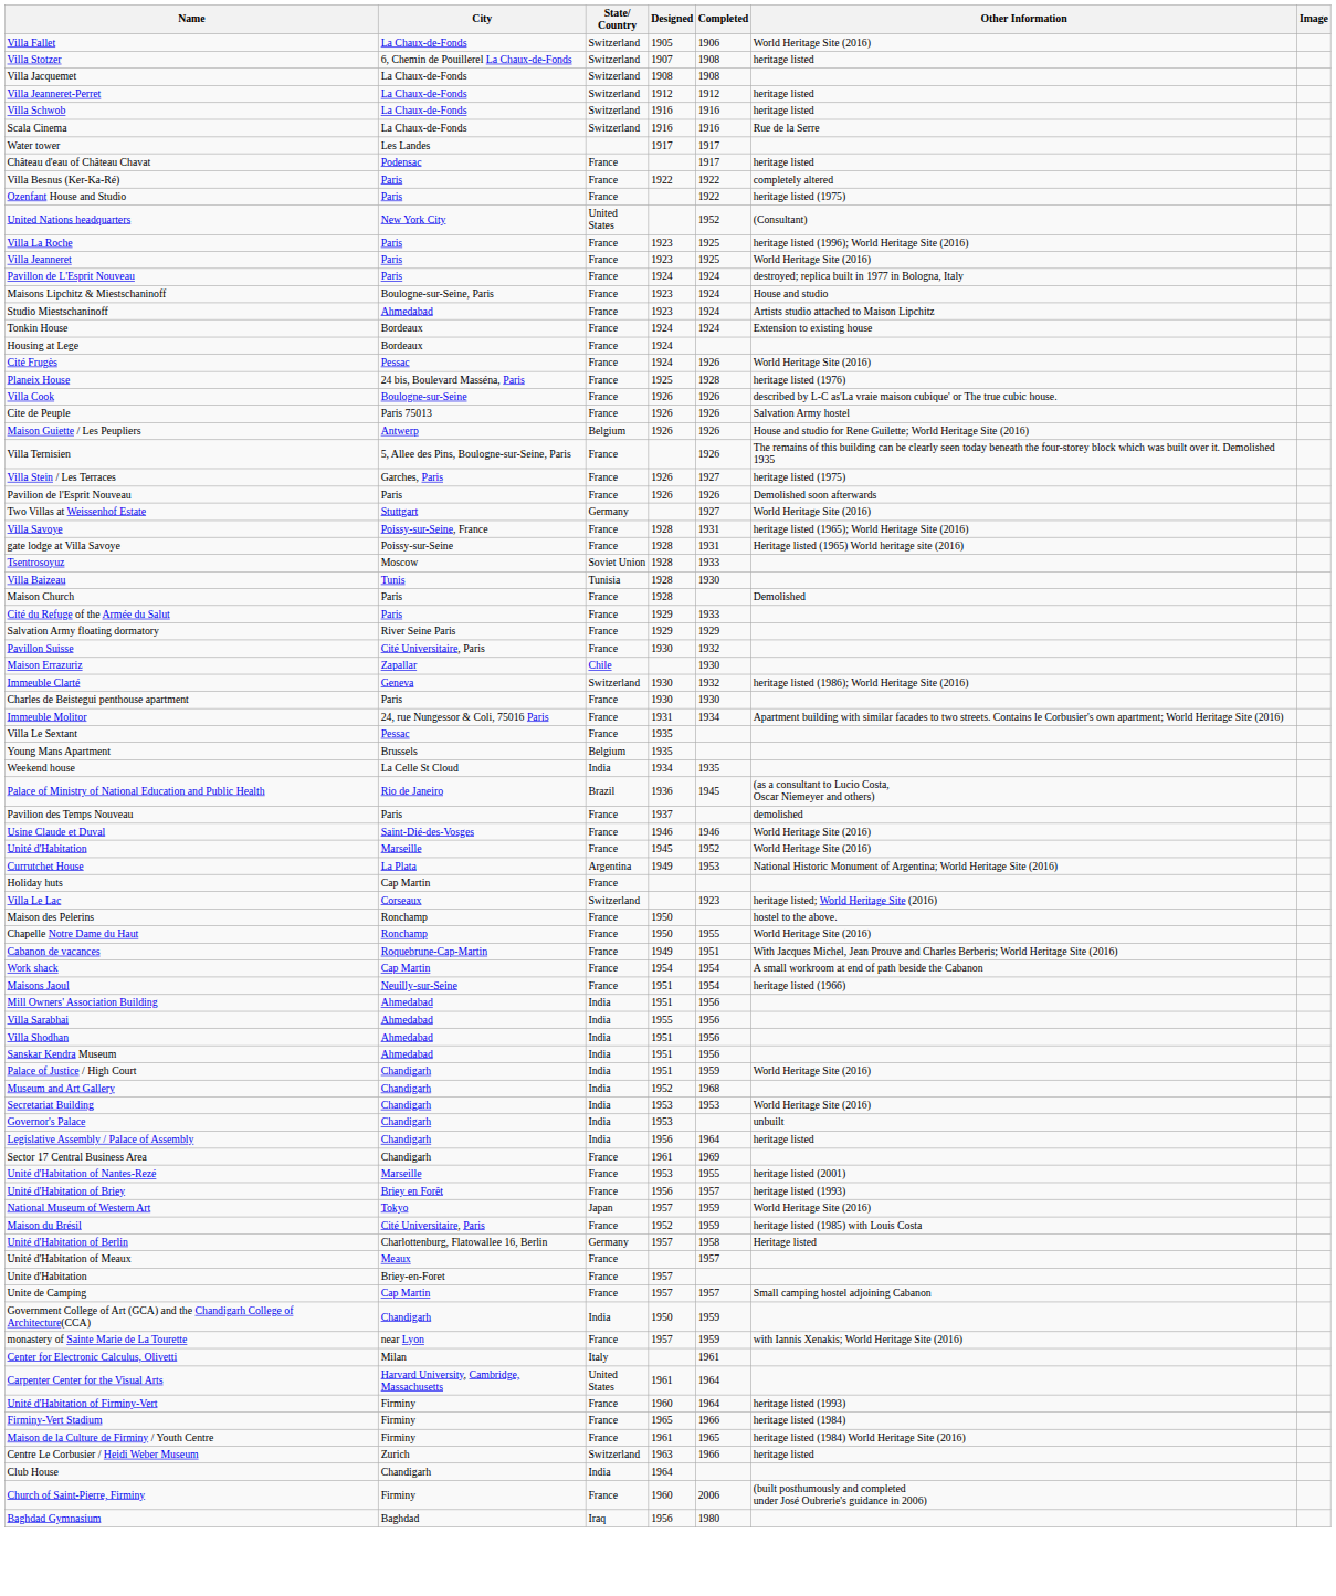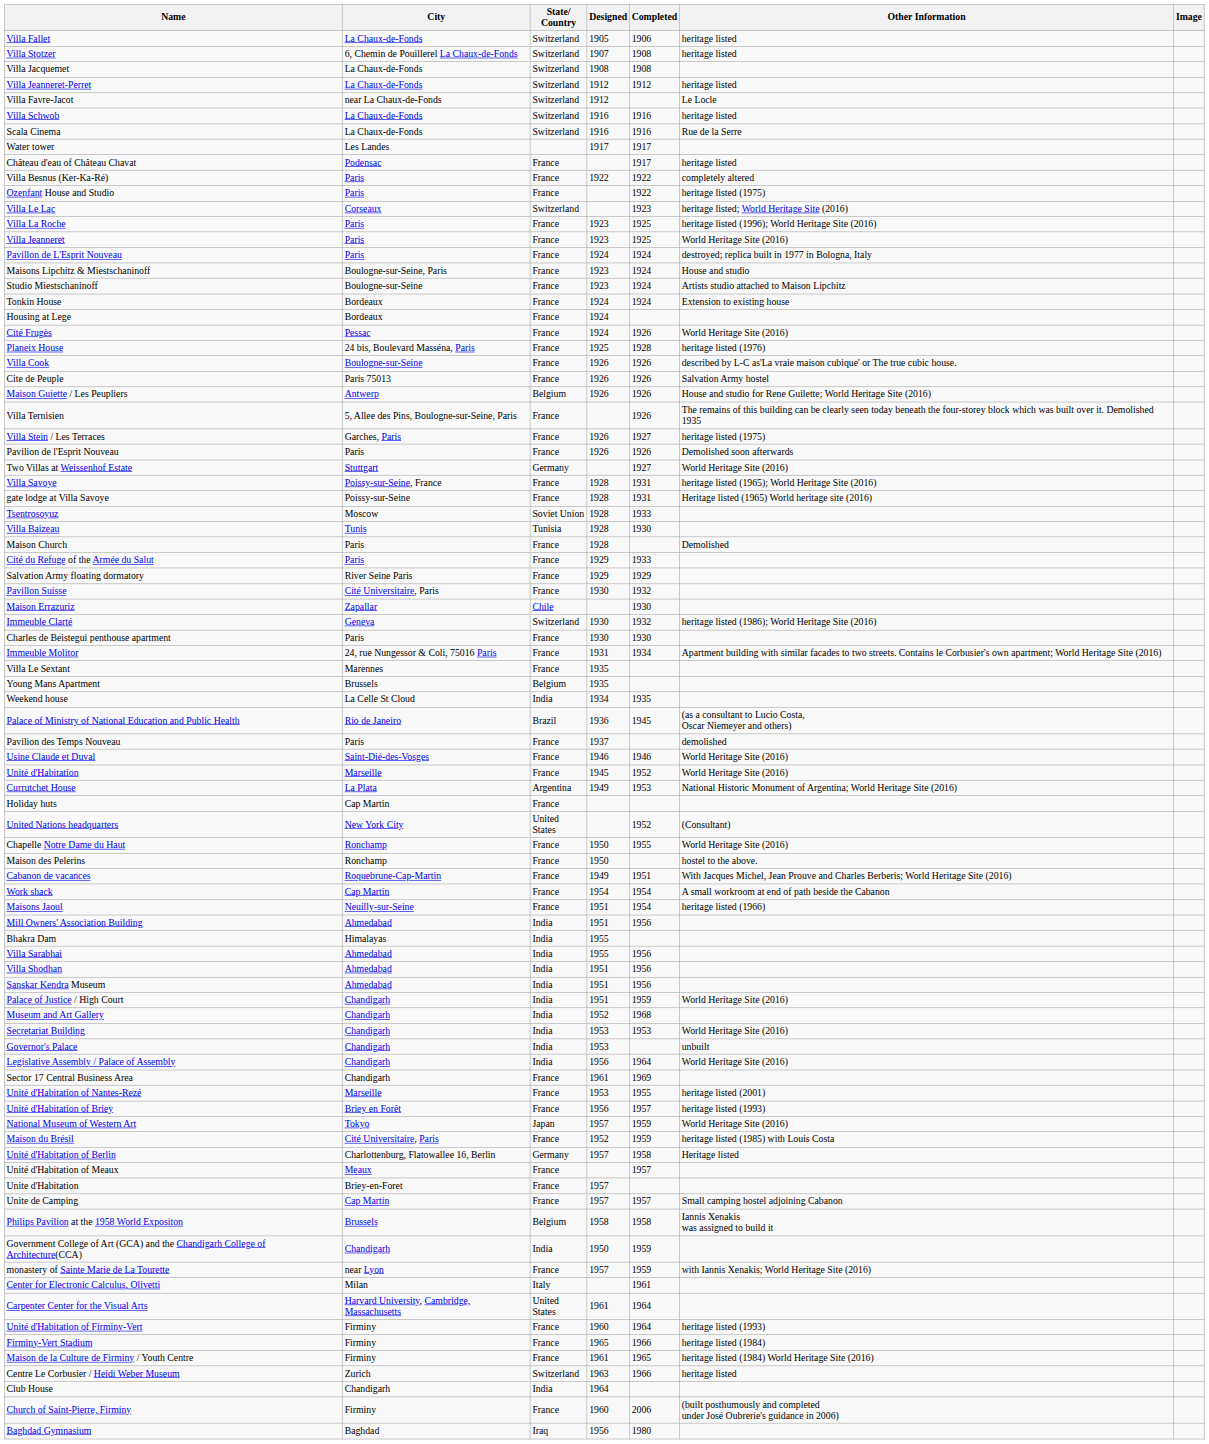Villa Fallet | Other Information: World Heritage Site (2016) -> heritage listed
+ row: Villa Favre-Jacot | near La Chaux-de-Fonds | Switzerland | 1912 | Le Locle
rows swapped: Villa Le Lac <-> United Nations headquarters
Studio Miestschaninoff | City: Ahmedabad -> Boulogne-sur-Seine
Villa Le Sextant | City: Pessac -> Marennes
rows swapped: Chapelle Notre Dame du Haut <-> Maison des Pelerins
+ row: Bhakra Dam | Himalayas | India | 1955
Legislative Assembly / Palace of Assembly | Other Information: heritage listed -> World Heritage Site (2016)
+ row: Philips Pavilion at the 1958 World Expositon | Brussels | Belgium | 1958 | 1958 | Iannis Xenakis was assigned to build it
